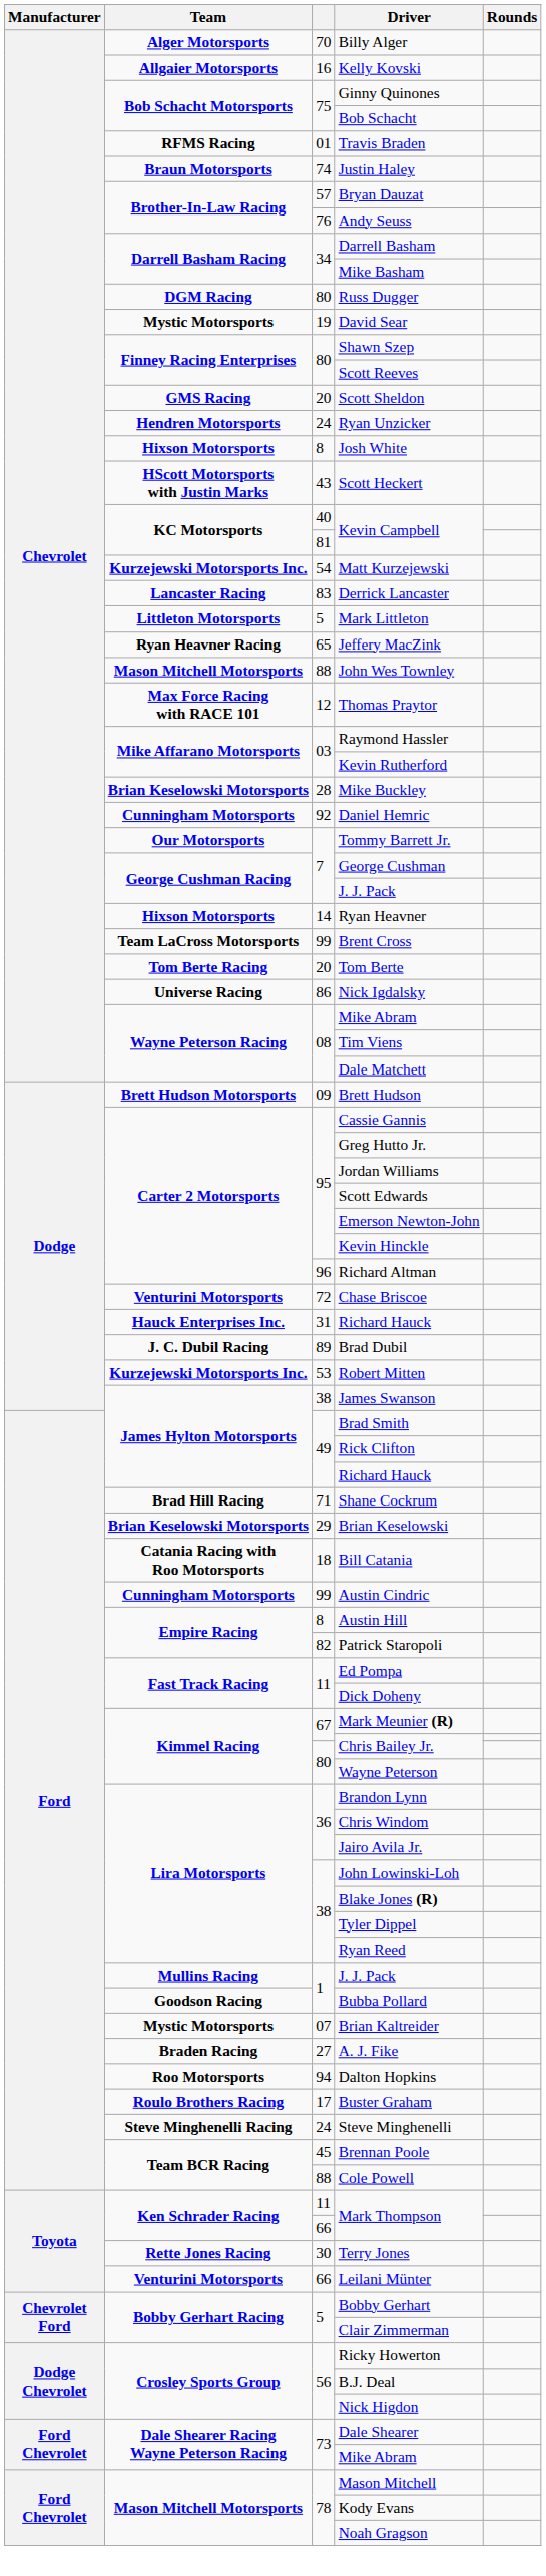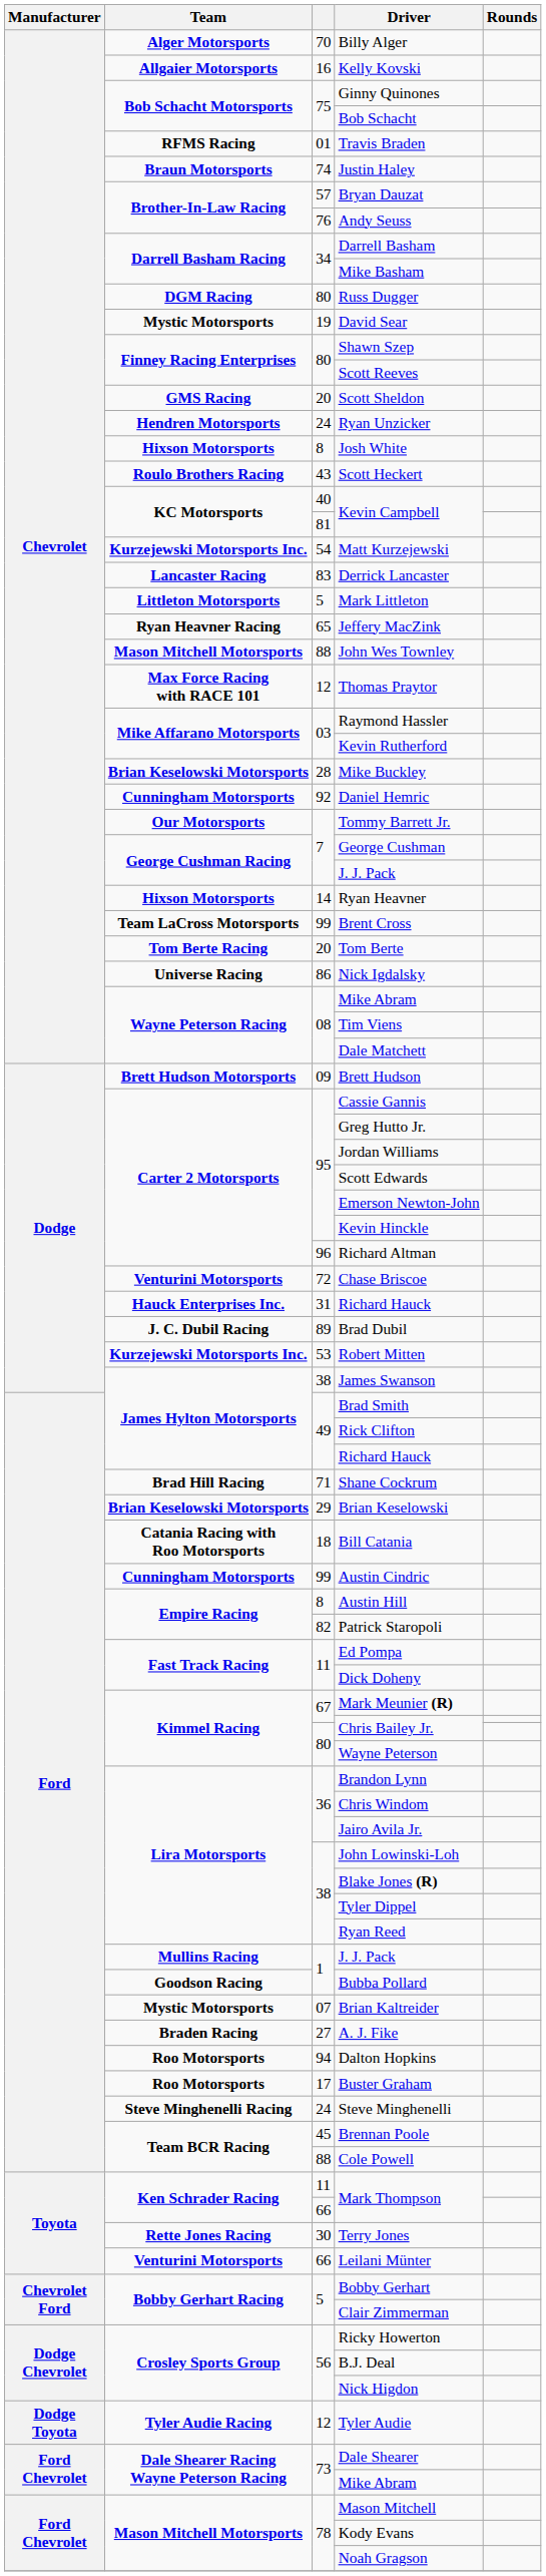Scott Heckert | Team: HScott Motorsports with Justin Marks -> Roulo Brothers Racing
Buster Graham | Team: Roulo Brothers Racing -> Roo Motorsports
+ row: Dodge Toyota | Tyler Audie Racing | 12 | Tyler Audie
